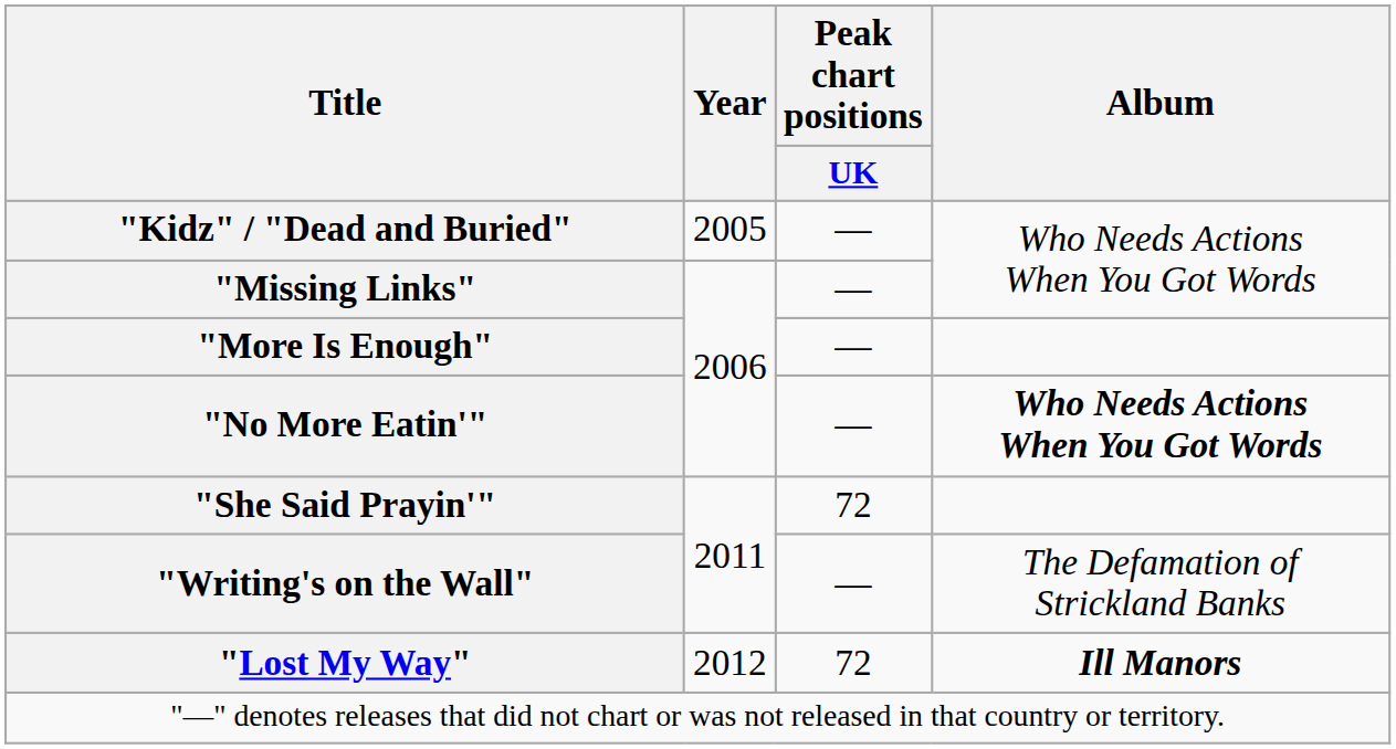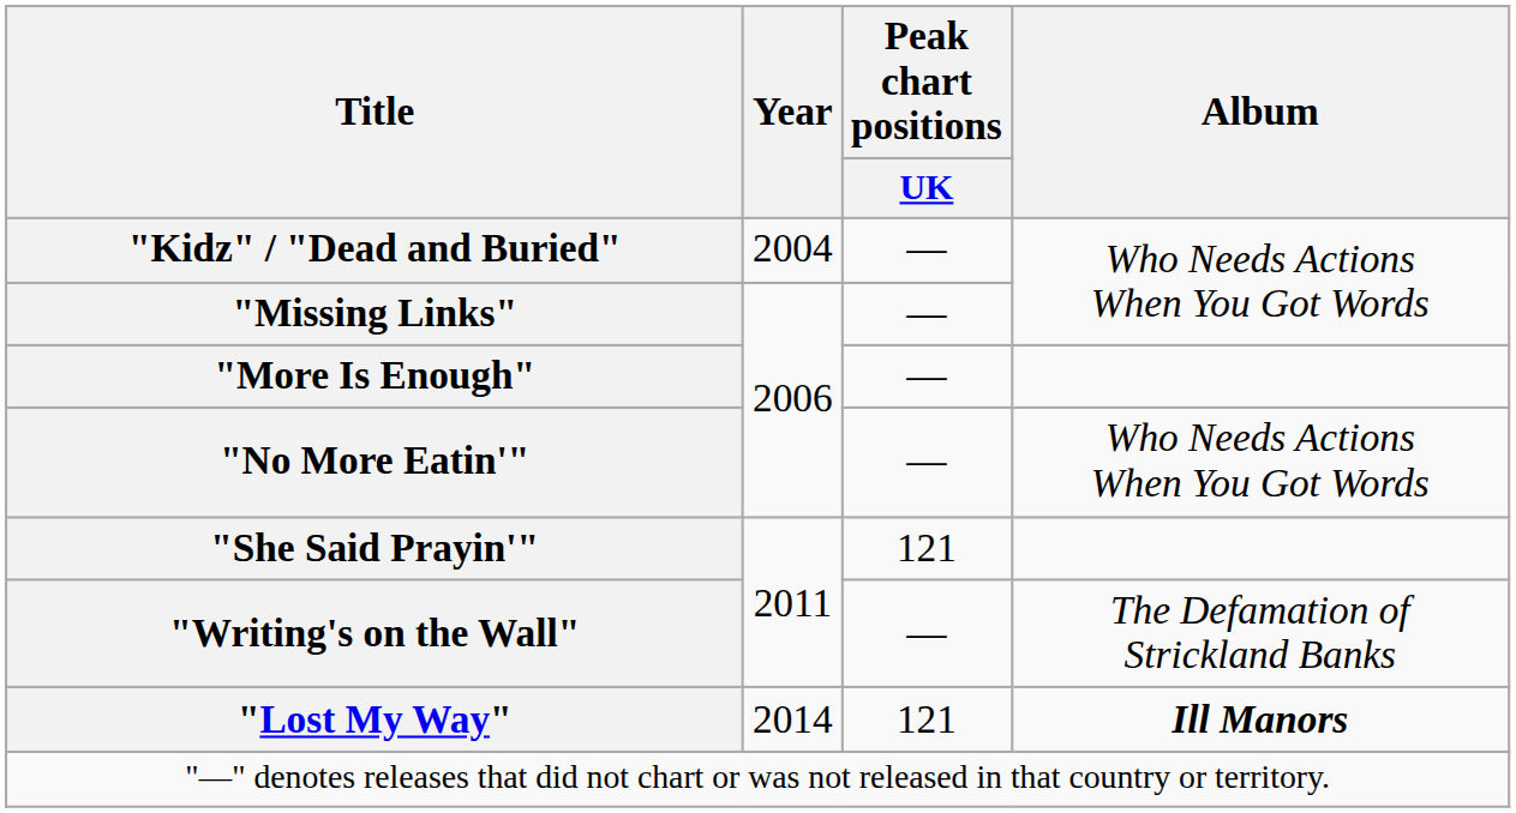"Kidz" / "Dead and Buried" | Year: 2005 -> 2004
"No More Eatin'" | Album: bold -> normal
"She Said Prayin'" | Peak chart positions / UK: 72 -> 121
"Lost My Way" | Year: 2012 -> 2014
"Lost My Way" | Peak chart positions / UK: 72 -> 121
